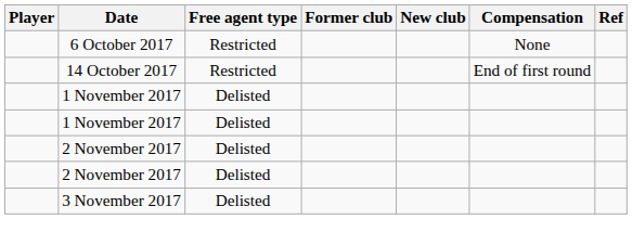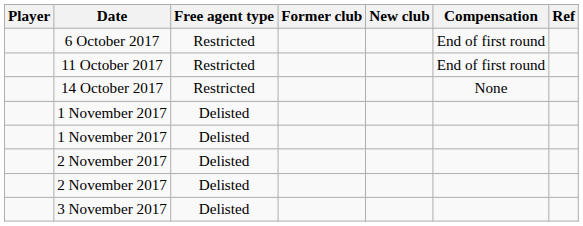6 October 2017 | Compensation: None -> End of first round
+ row: 11 October 2017 | Restricted | End of first round
14 October 2017 | Compensation: End of first round -> None
